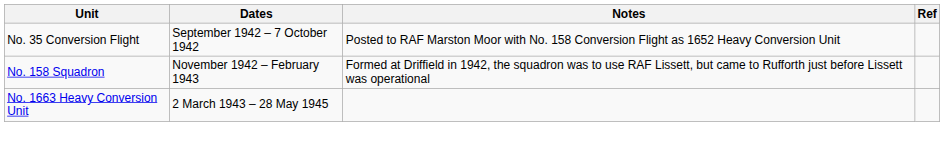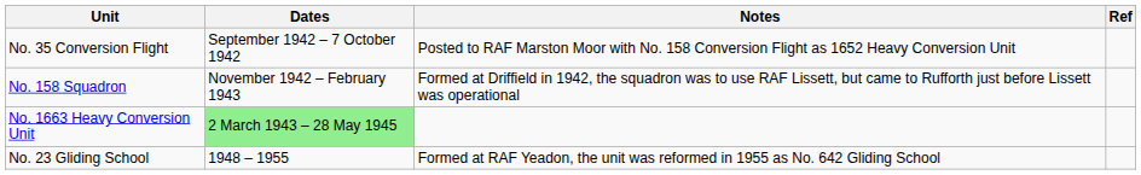No. 1663 Heavy Conversion Unit | Dates: no background -> lightgreen background
+ row: No. 23 Gliding School | 1948 – 1955 | Formed at RAF Yeadon, the unit was reformed in 1955 as No. 642 Gliding School
